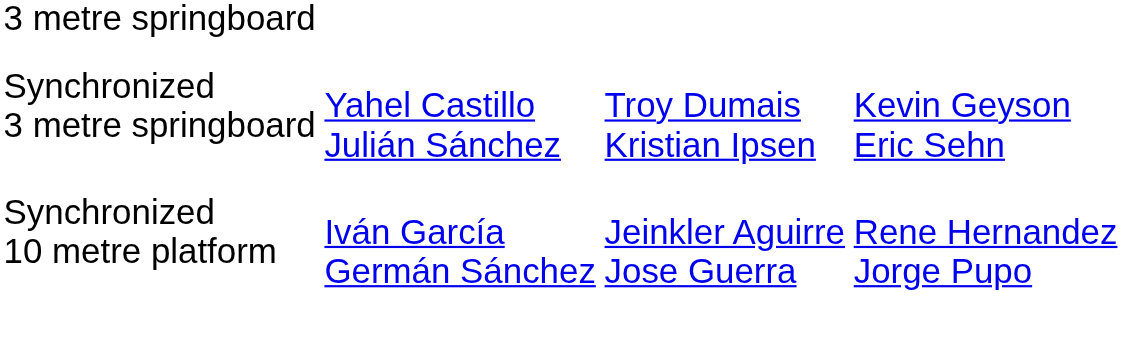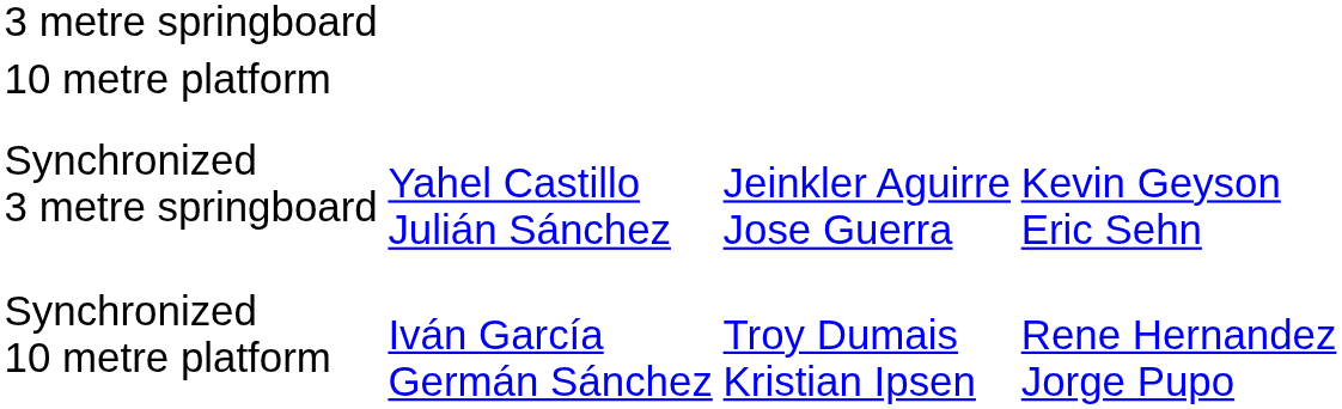+ row: 10 metre platform
Synchronized 3 metre springboard | column 3: Troy Dumais Kristian Ipsen -> Jeinkler Aguirre Jose Guerra
Synchronized 10 metre platform | column 3: Jeinkler Aguirre Jose Guerra -> Troy Dumais Kristian Ipsen
